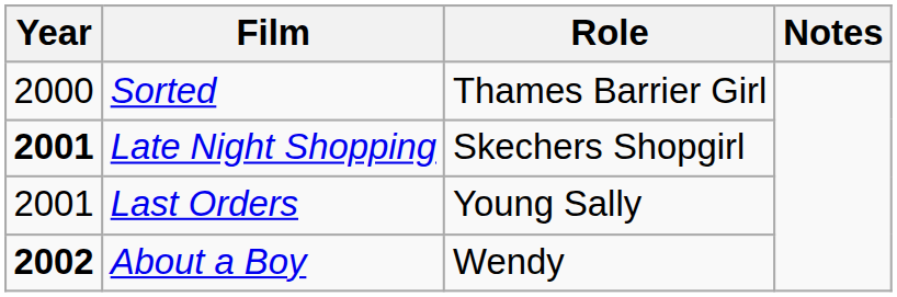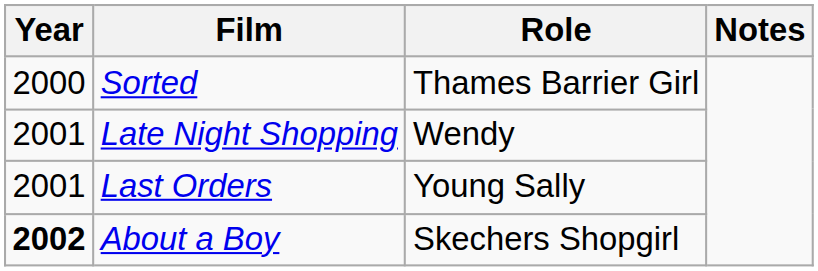Late Night Shopping | Year: bold -> normal
Late Night Shopping | Role: Skechers Shopgirl -> Wendy
About a Boy | Role: Wendy -> Skechers Shopgirl
